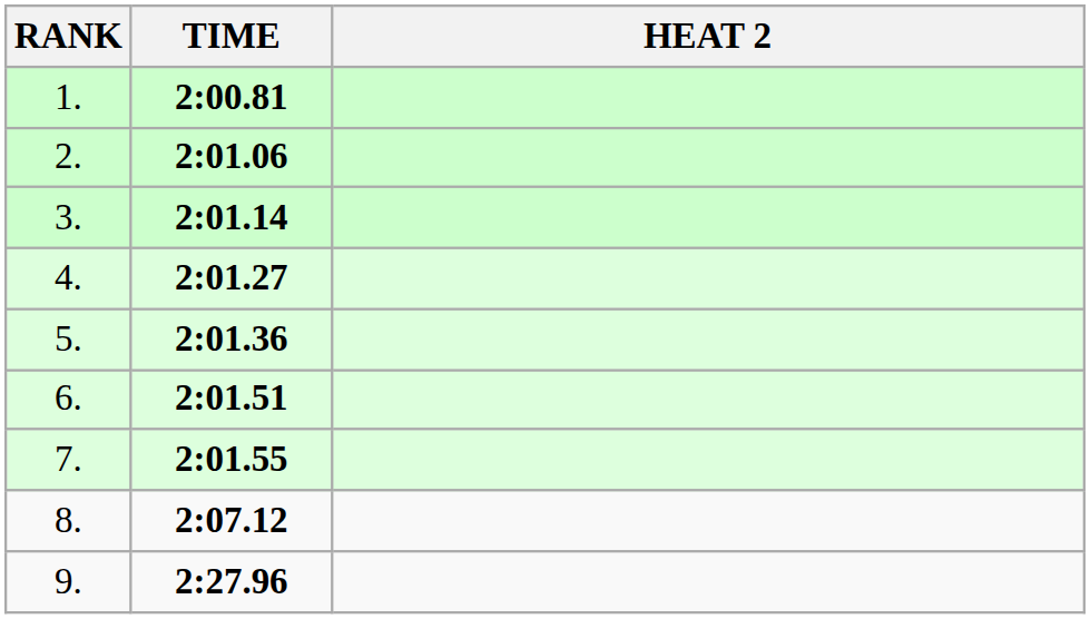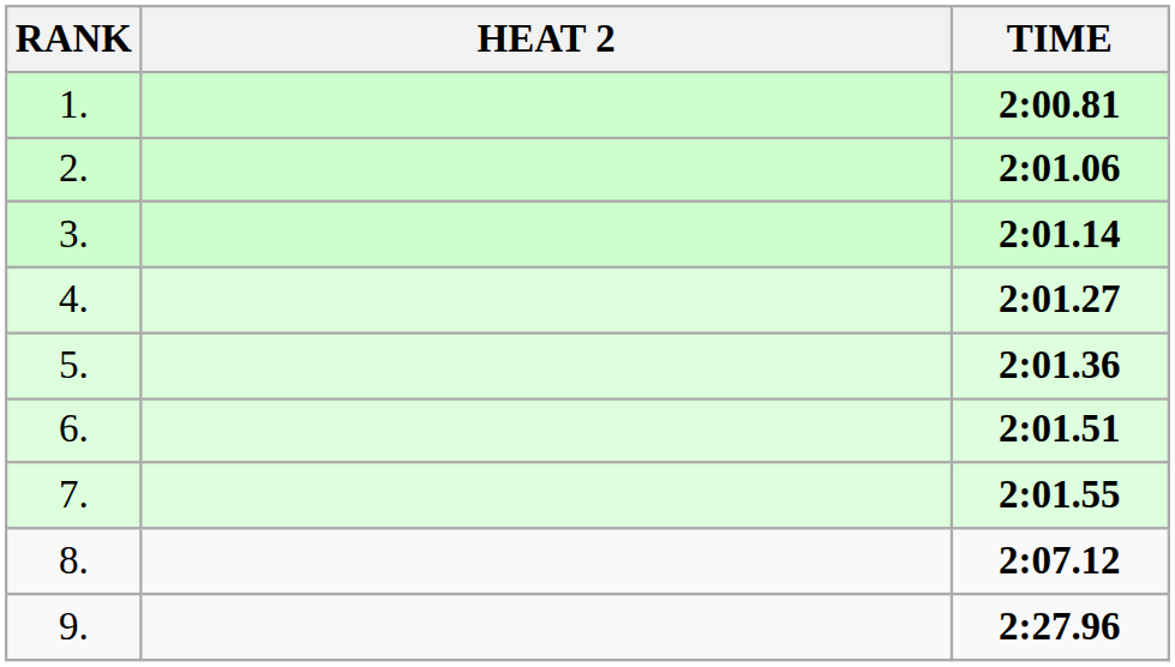columns swapped: HEAT 2 <-> TIME
